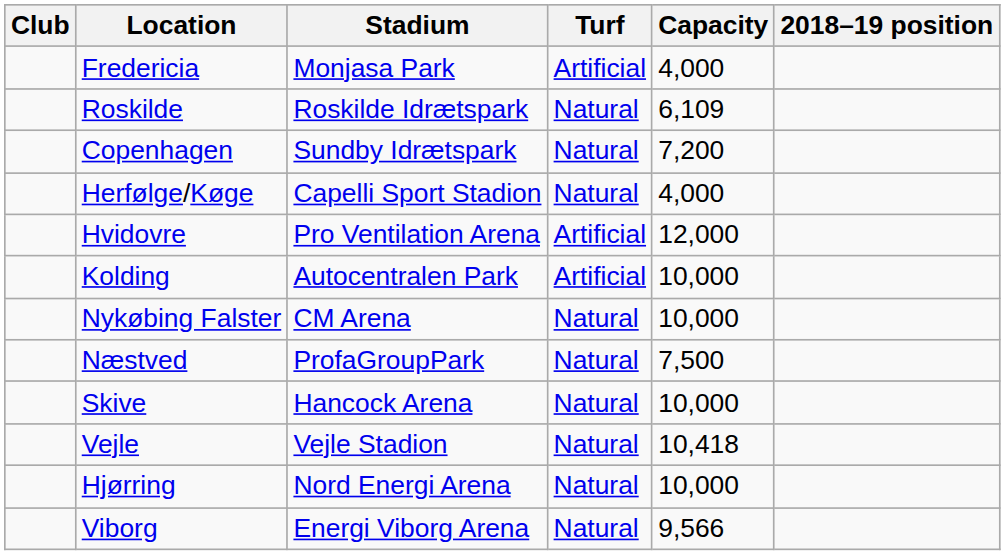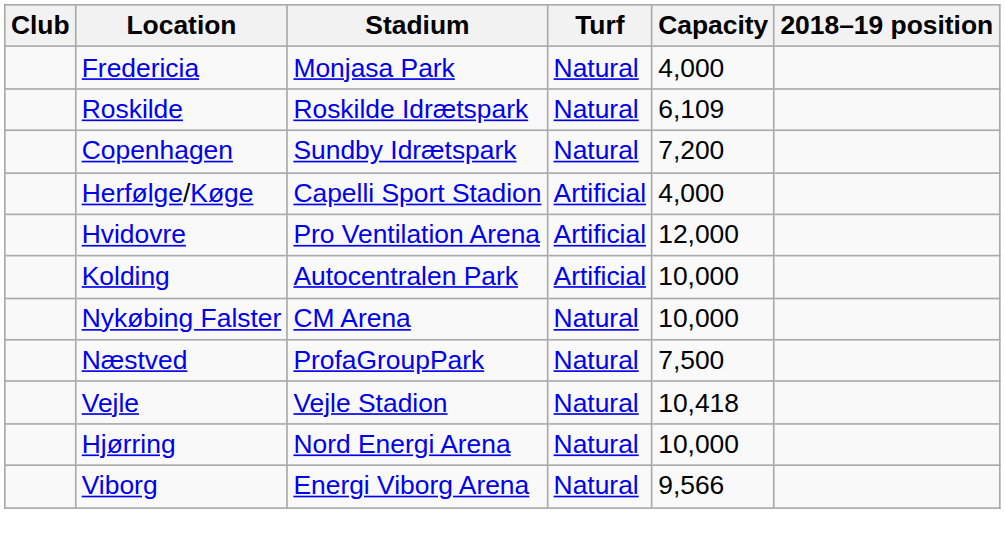Fredericia | Turf: Artificial -> Natural
Herfølge/Køge | Turf: Natural -> Artificial
- row: Skive | Hancock Arena | Natural | 10,000
